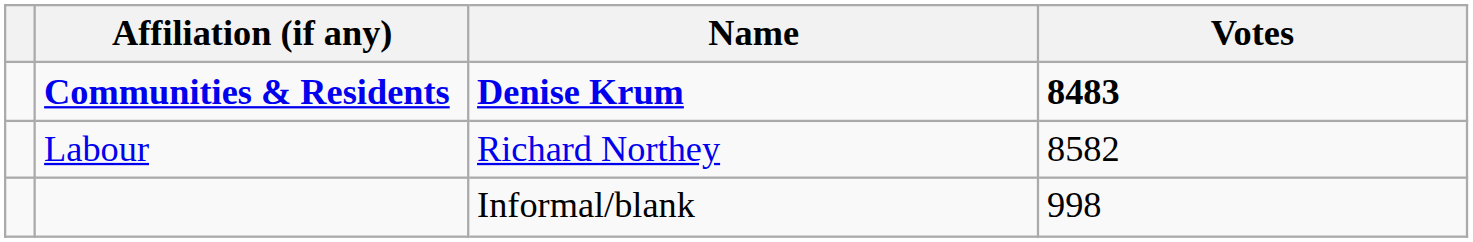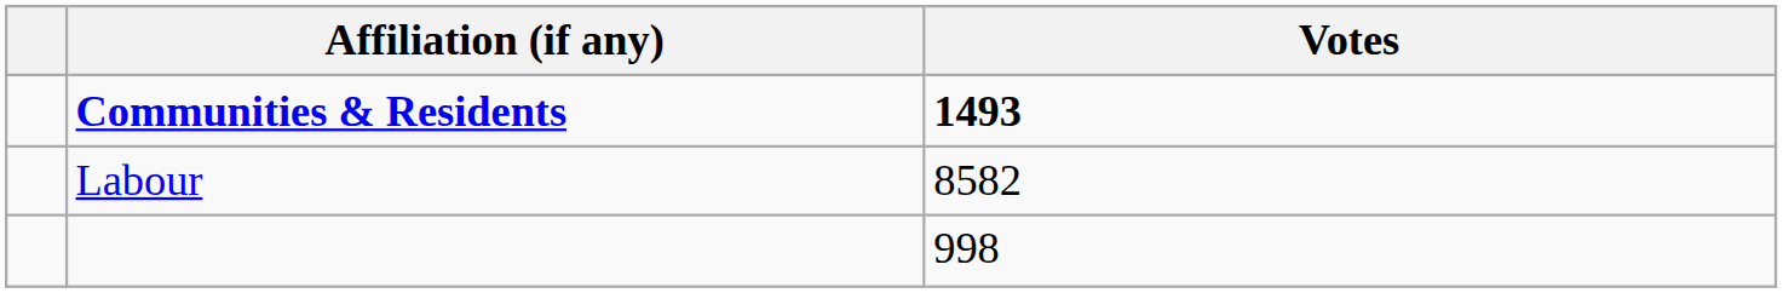- column: Name | Denise Krum | Richard Northey | Informal/blank
Communities & Residents | Votes: 8483 -> 1493
